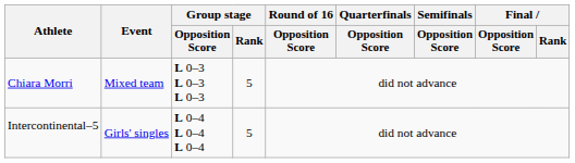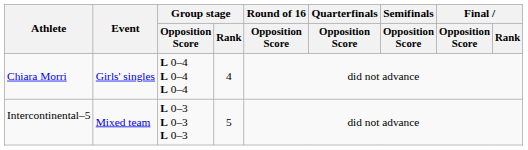Chiara Morri | Event: Mixed team -> Girls' singles
Chiara Morri | Group stage / Opposition Score: L 0–3 L 0–3 L 0–3 -> L 0–4 L 0–4 L 0–4
Chiara Morri | Group stage / Rank: 5 -> 4
Intercontinental–5 | Event: Girls' singles -> Mixed team
Intercontinental–5 | Group stage / Opposition Score: L 0–4 L 0–4 L 0–4 -> L 0–3 L 0–3 L 0–3
